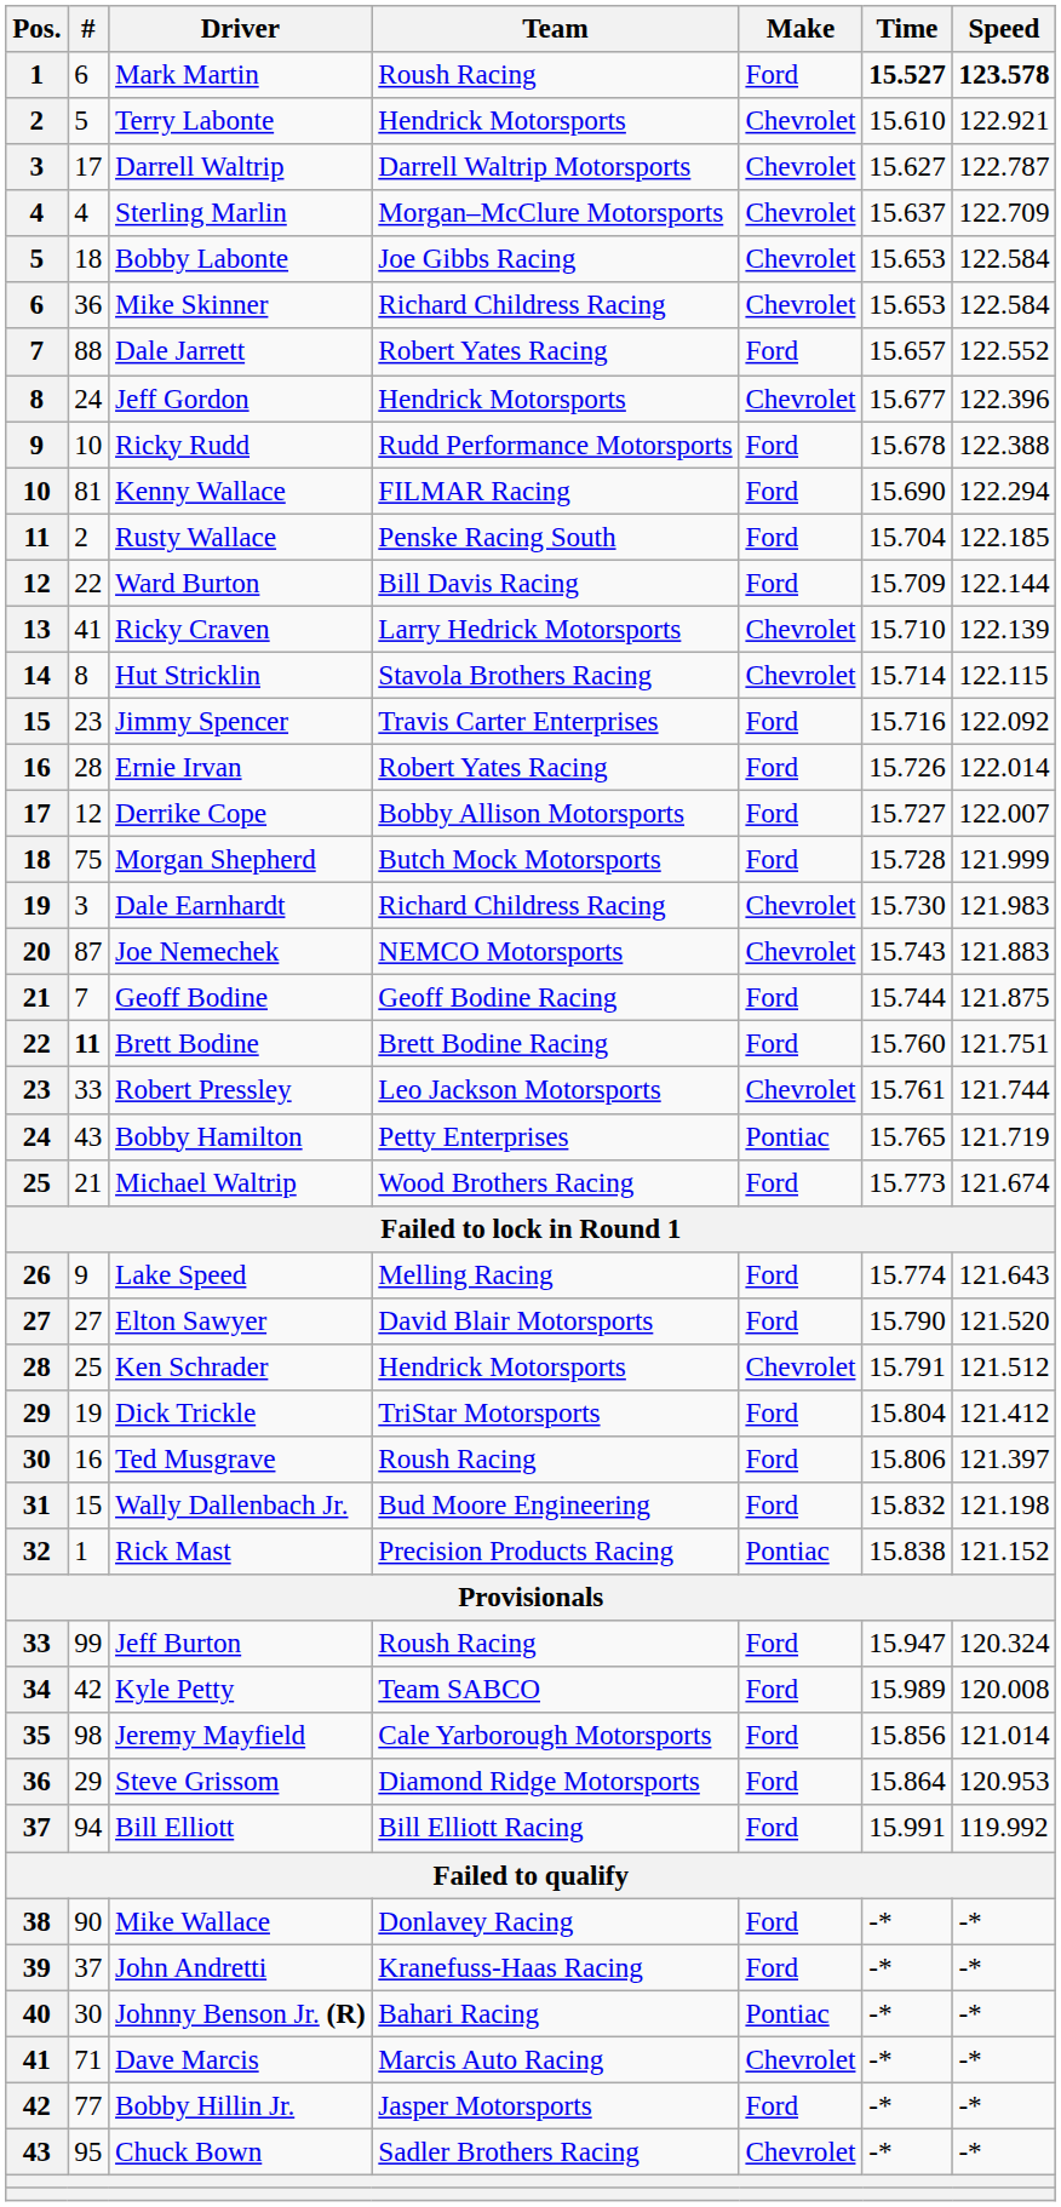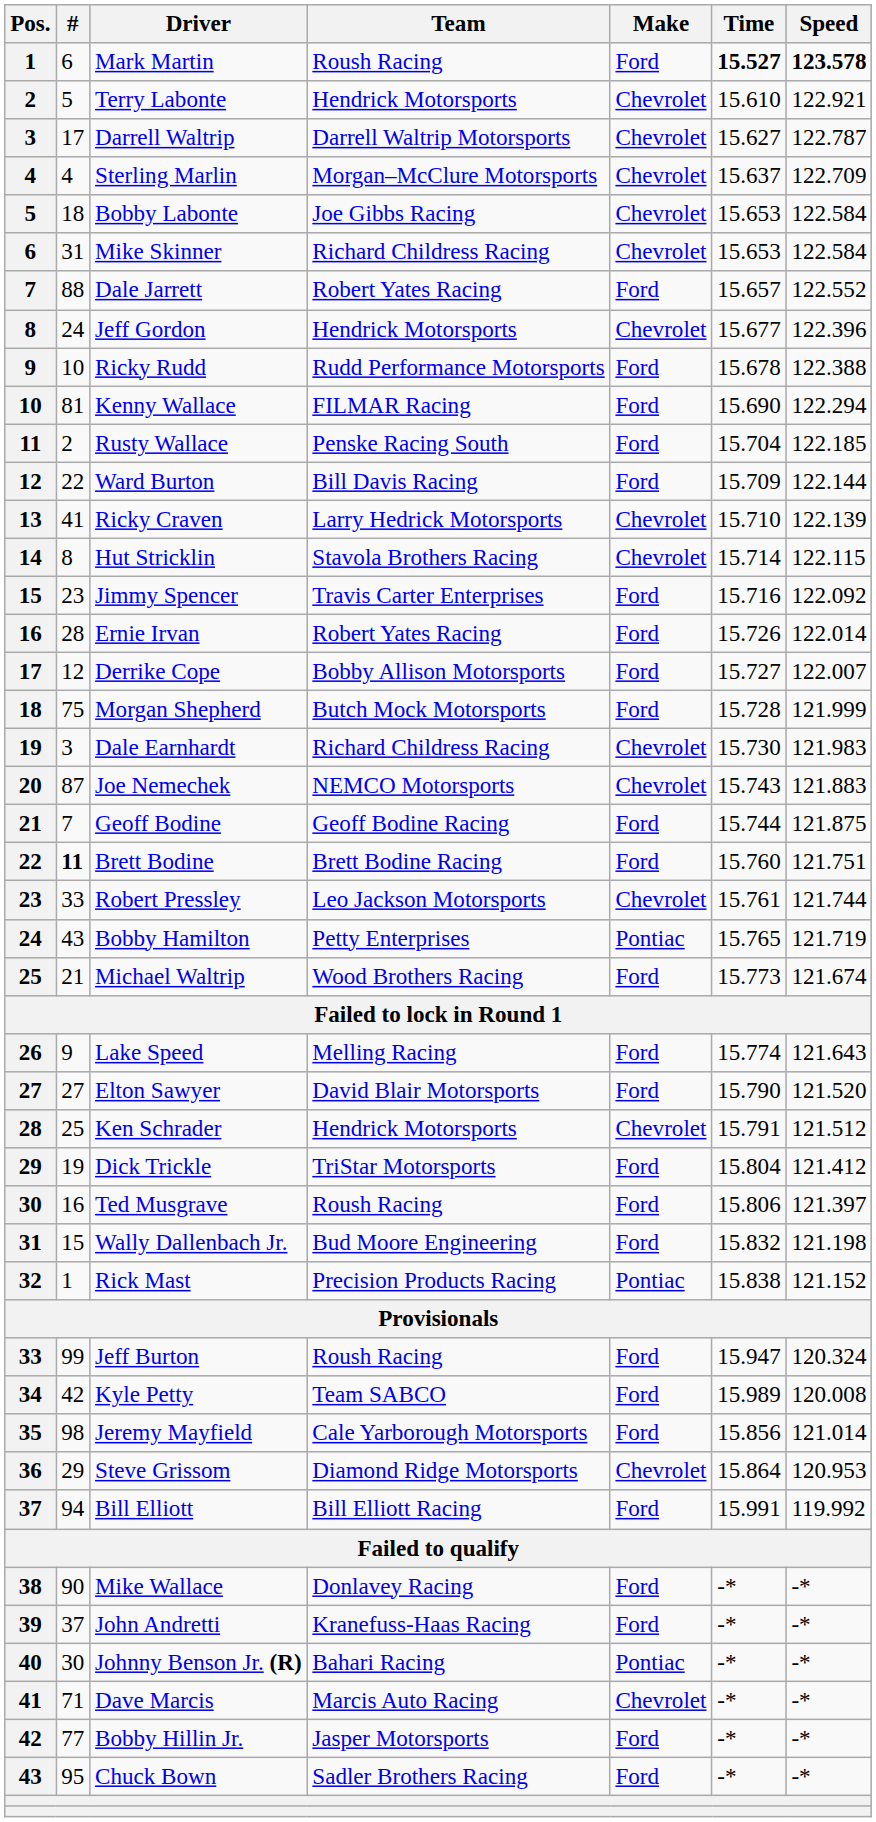Mike Skinner | #: 36 -> 31
Steve Grissom | Make: Ford -> Chevrolet
Chuck Bown | Make: Chevrolet -> Ford
